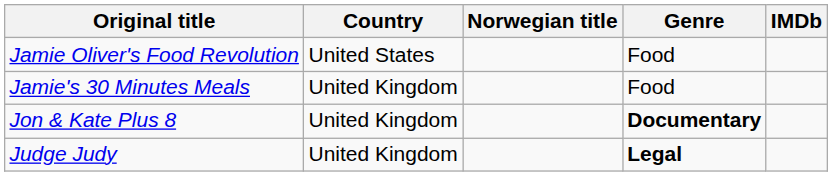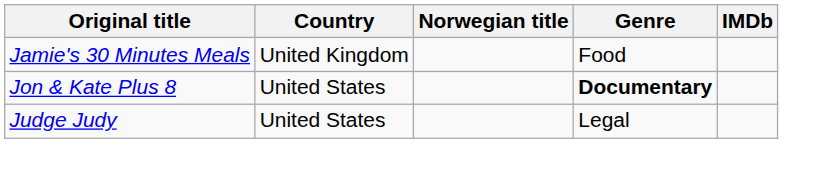- row: Jamie Oliver's Food Revolution | United States | Food
Jon & Kate Plus 8 | Country: United Kingdom -> United States
Judge Judy | Country: United Kingdom -> United States
Judge Judy | Genre: bold -> normal
